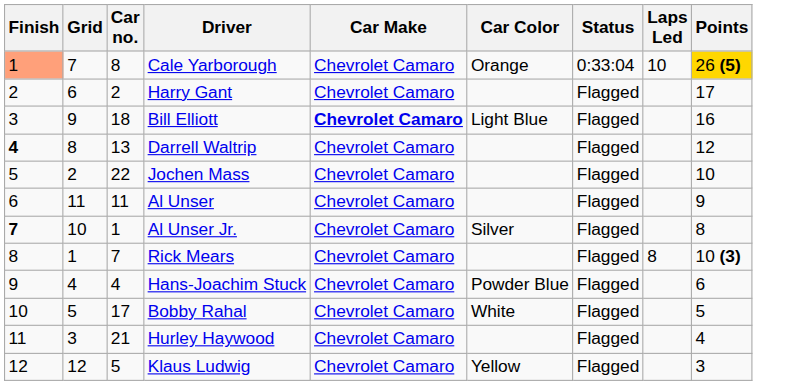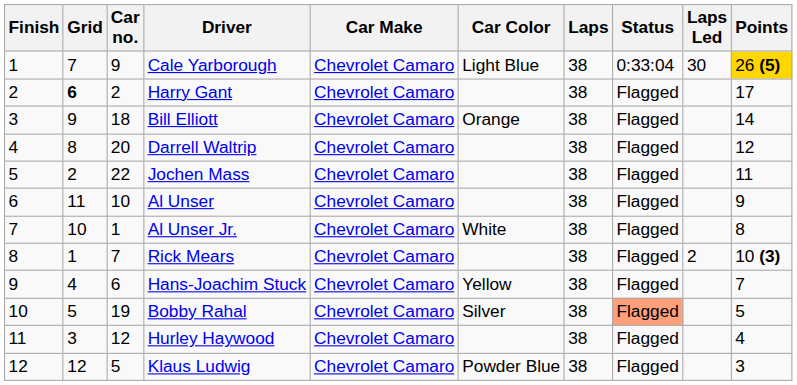+ column: Laps | 38 | 38 | 38 | 38 | 38 | 38 | 38 | 38 | 38 | 38 | 38 | 38
Cale Yarborough | Finish: lightsalmon background -> no background
Cale Yarborough | Car no.: 8 -> 9
Cale Yarborough | Car Color: Orange -> Light Blue
Cale Yarborough | Laps Led: 10 -> 30
Harry Gant | Grid: normal -> bold
Bill Elliott | Car Make: bold -> normal
Bill Elliott | Car Color: Light Blue -> Orange
Bill Elliott | Points: 16 -> 14
Darrell Waltrip | Finish: bold -> normal
Darrell Waltrip | Car no.: 13 -> 20
Jochen Mass | Points: 10 -> 11
Al Unser | Car no.: 11 -> 10
Al Unser Jr. | Finish: bold -> normal
Al Unser Jr. | Car Color: Silver -> White
Rick Mears | Laps Led: 8 -> 2
Hans-Joachim Stuck | Car no.: 4 -> 6
Hans-Joachim Stuck | Car Color: Powder Blue -> Yellow
Hans-Joachim Stuck | Points: 6 -> 7
Bobby Rahal | Car no.: 17 -> 19
Bobby Rahal | Car Color: White -> Silver
Bobby Rahal | Status: no background -> lightsalmon background
Hurley Haywood | Car no.: 21 -> 12
Klaus Ludwig | Car Color: Yellow -> Powder Blue
